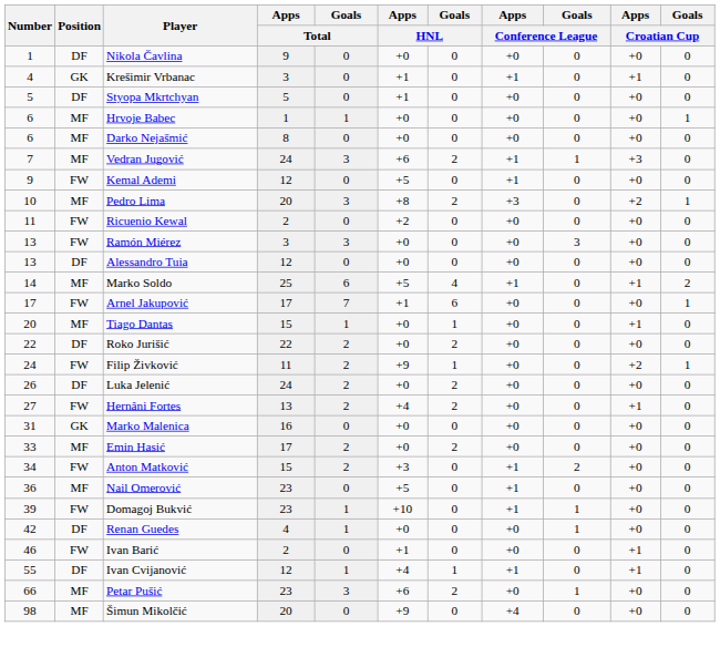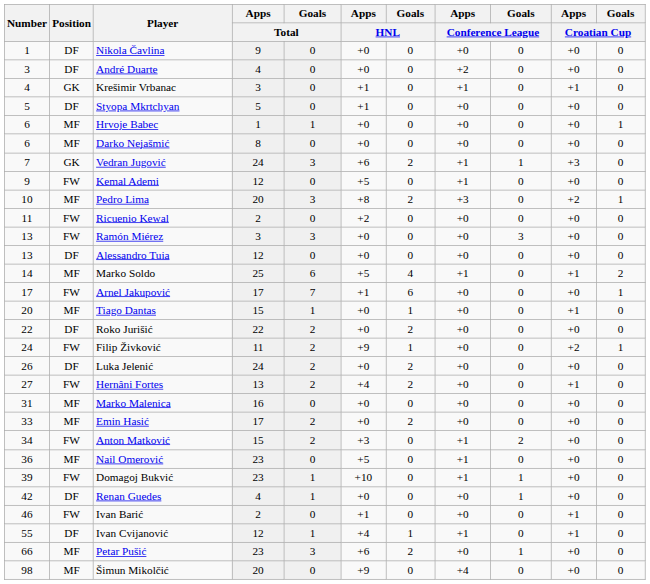+ row: 3 | DF | André Duarte | 4 | 0 | +0 | 0 | +2 | 0 | +0 | 0
Vedran Jugović | Position: MF -> GK
Marko Malenica | Position: GK -> MF
